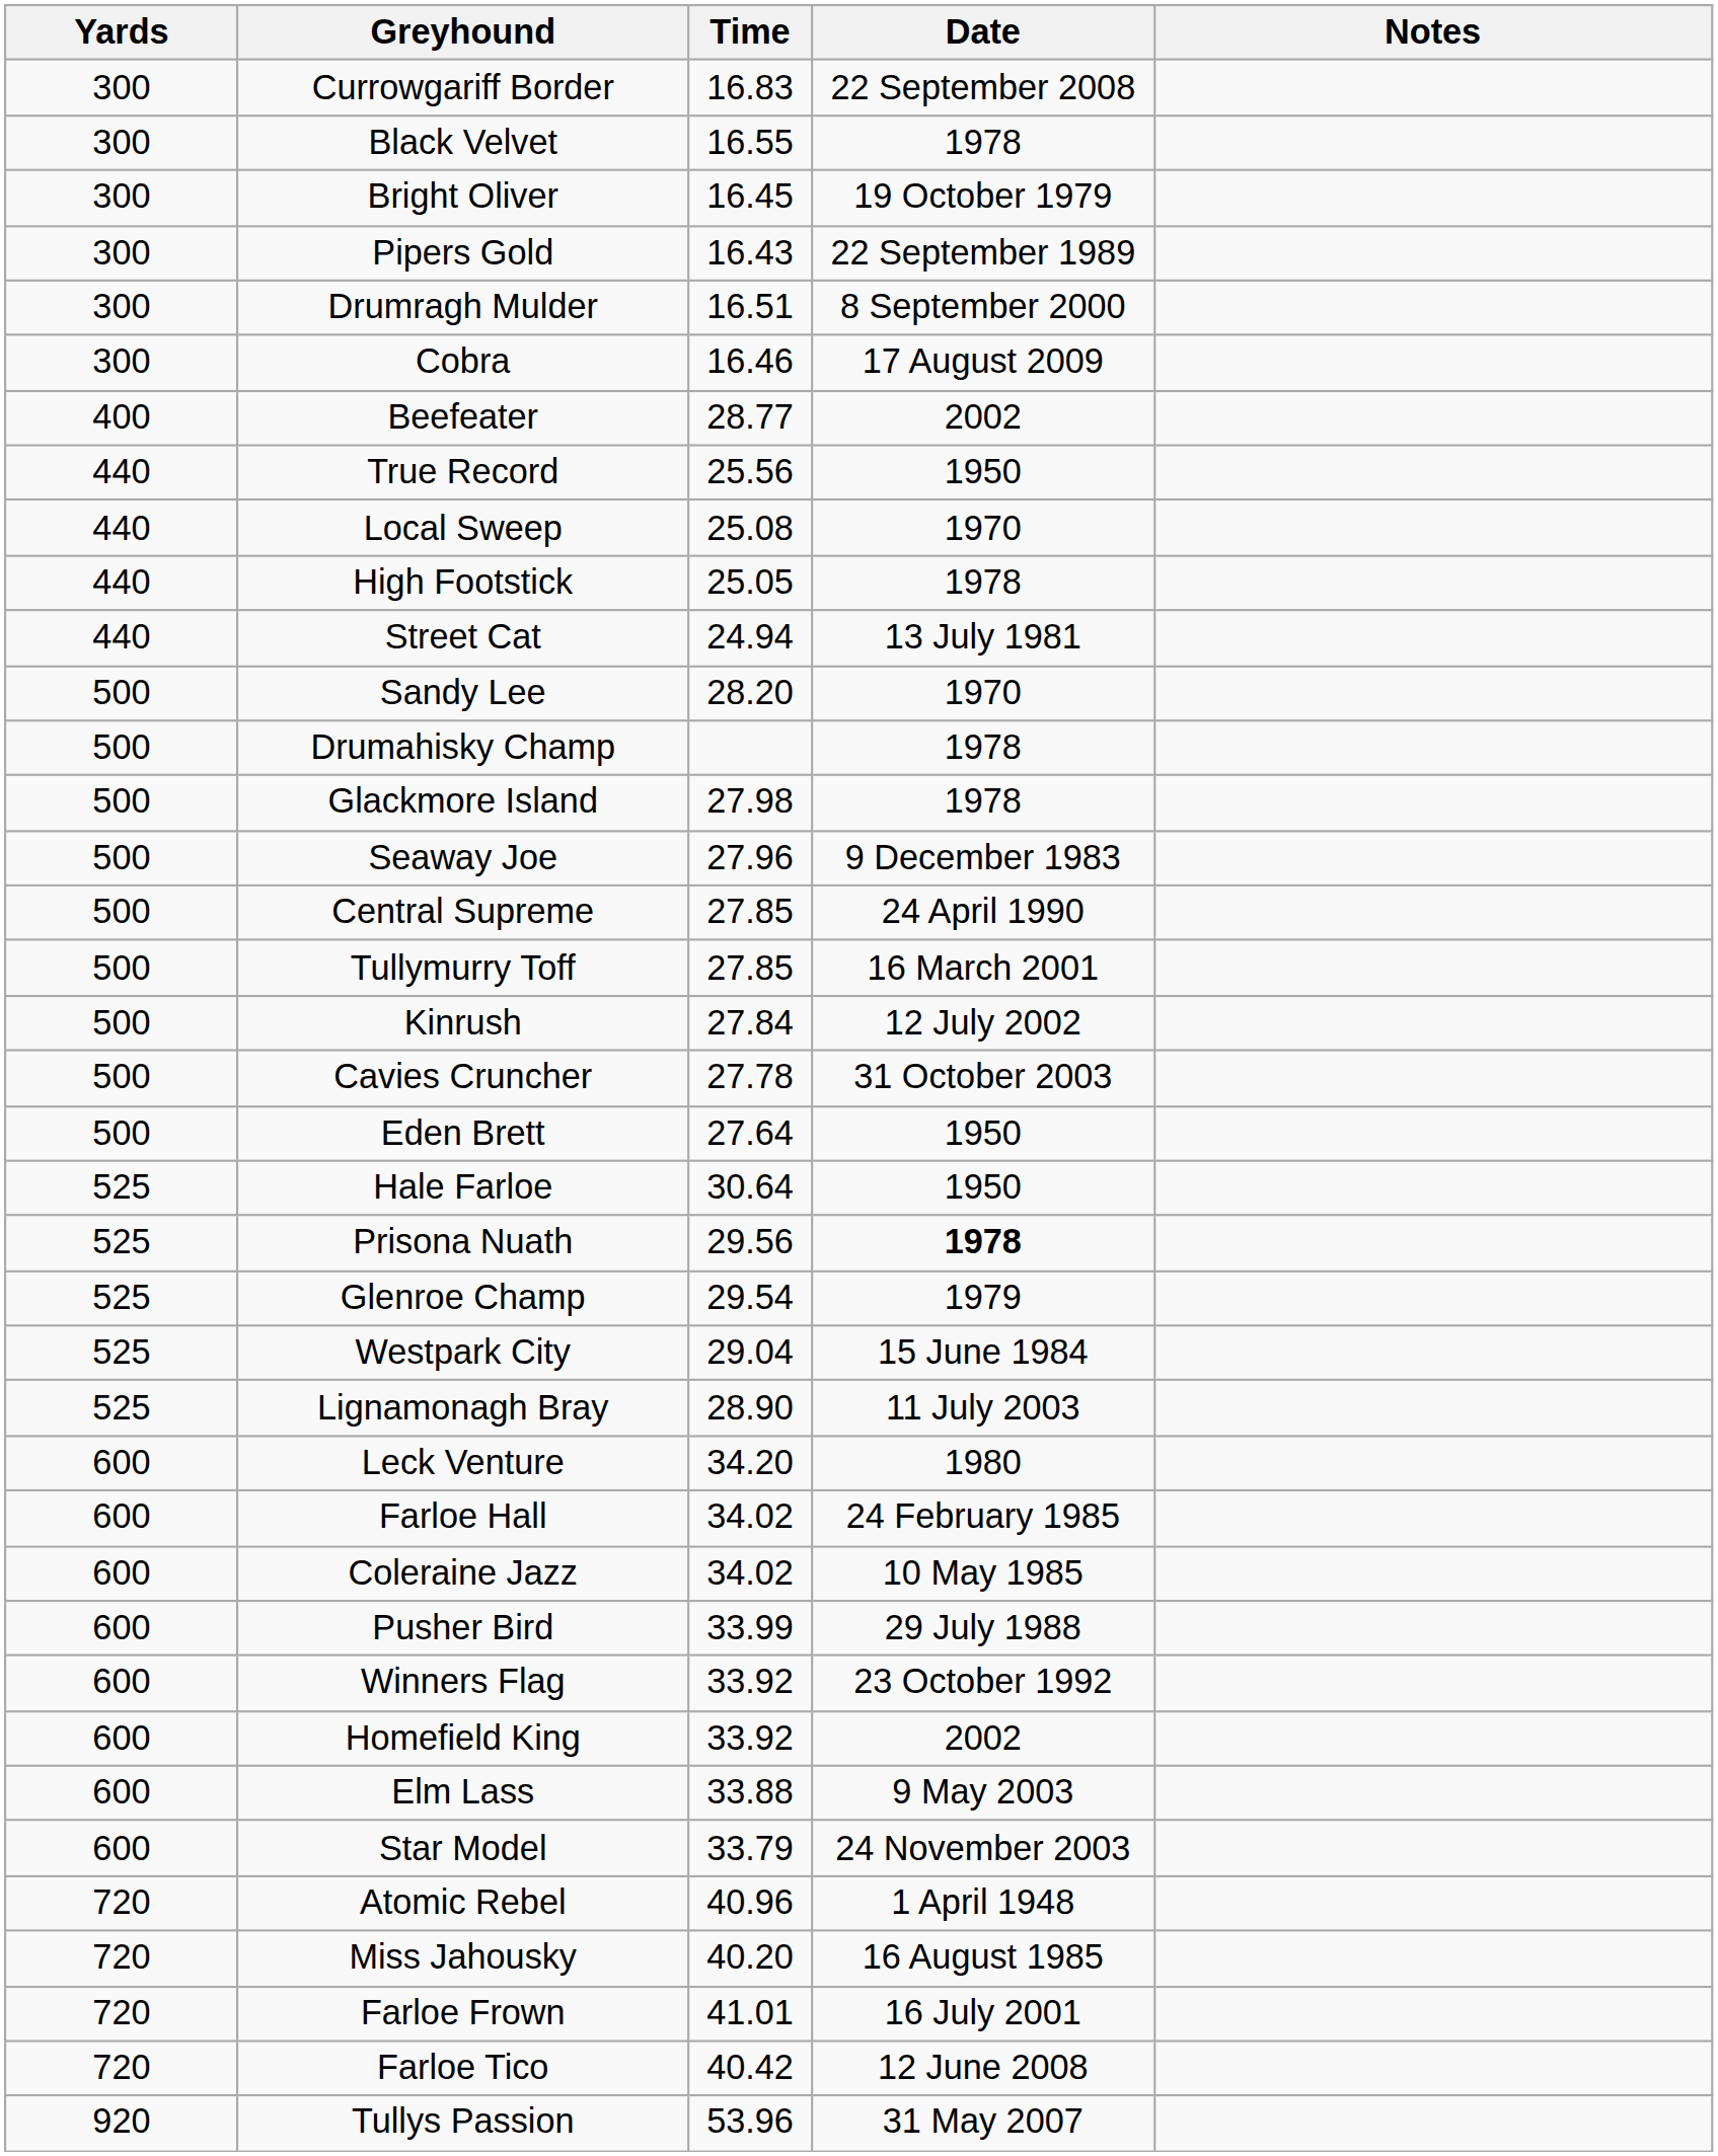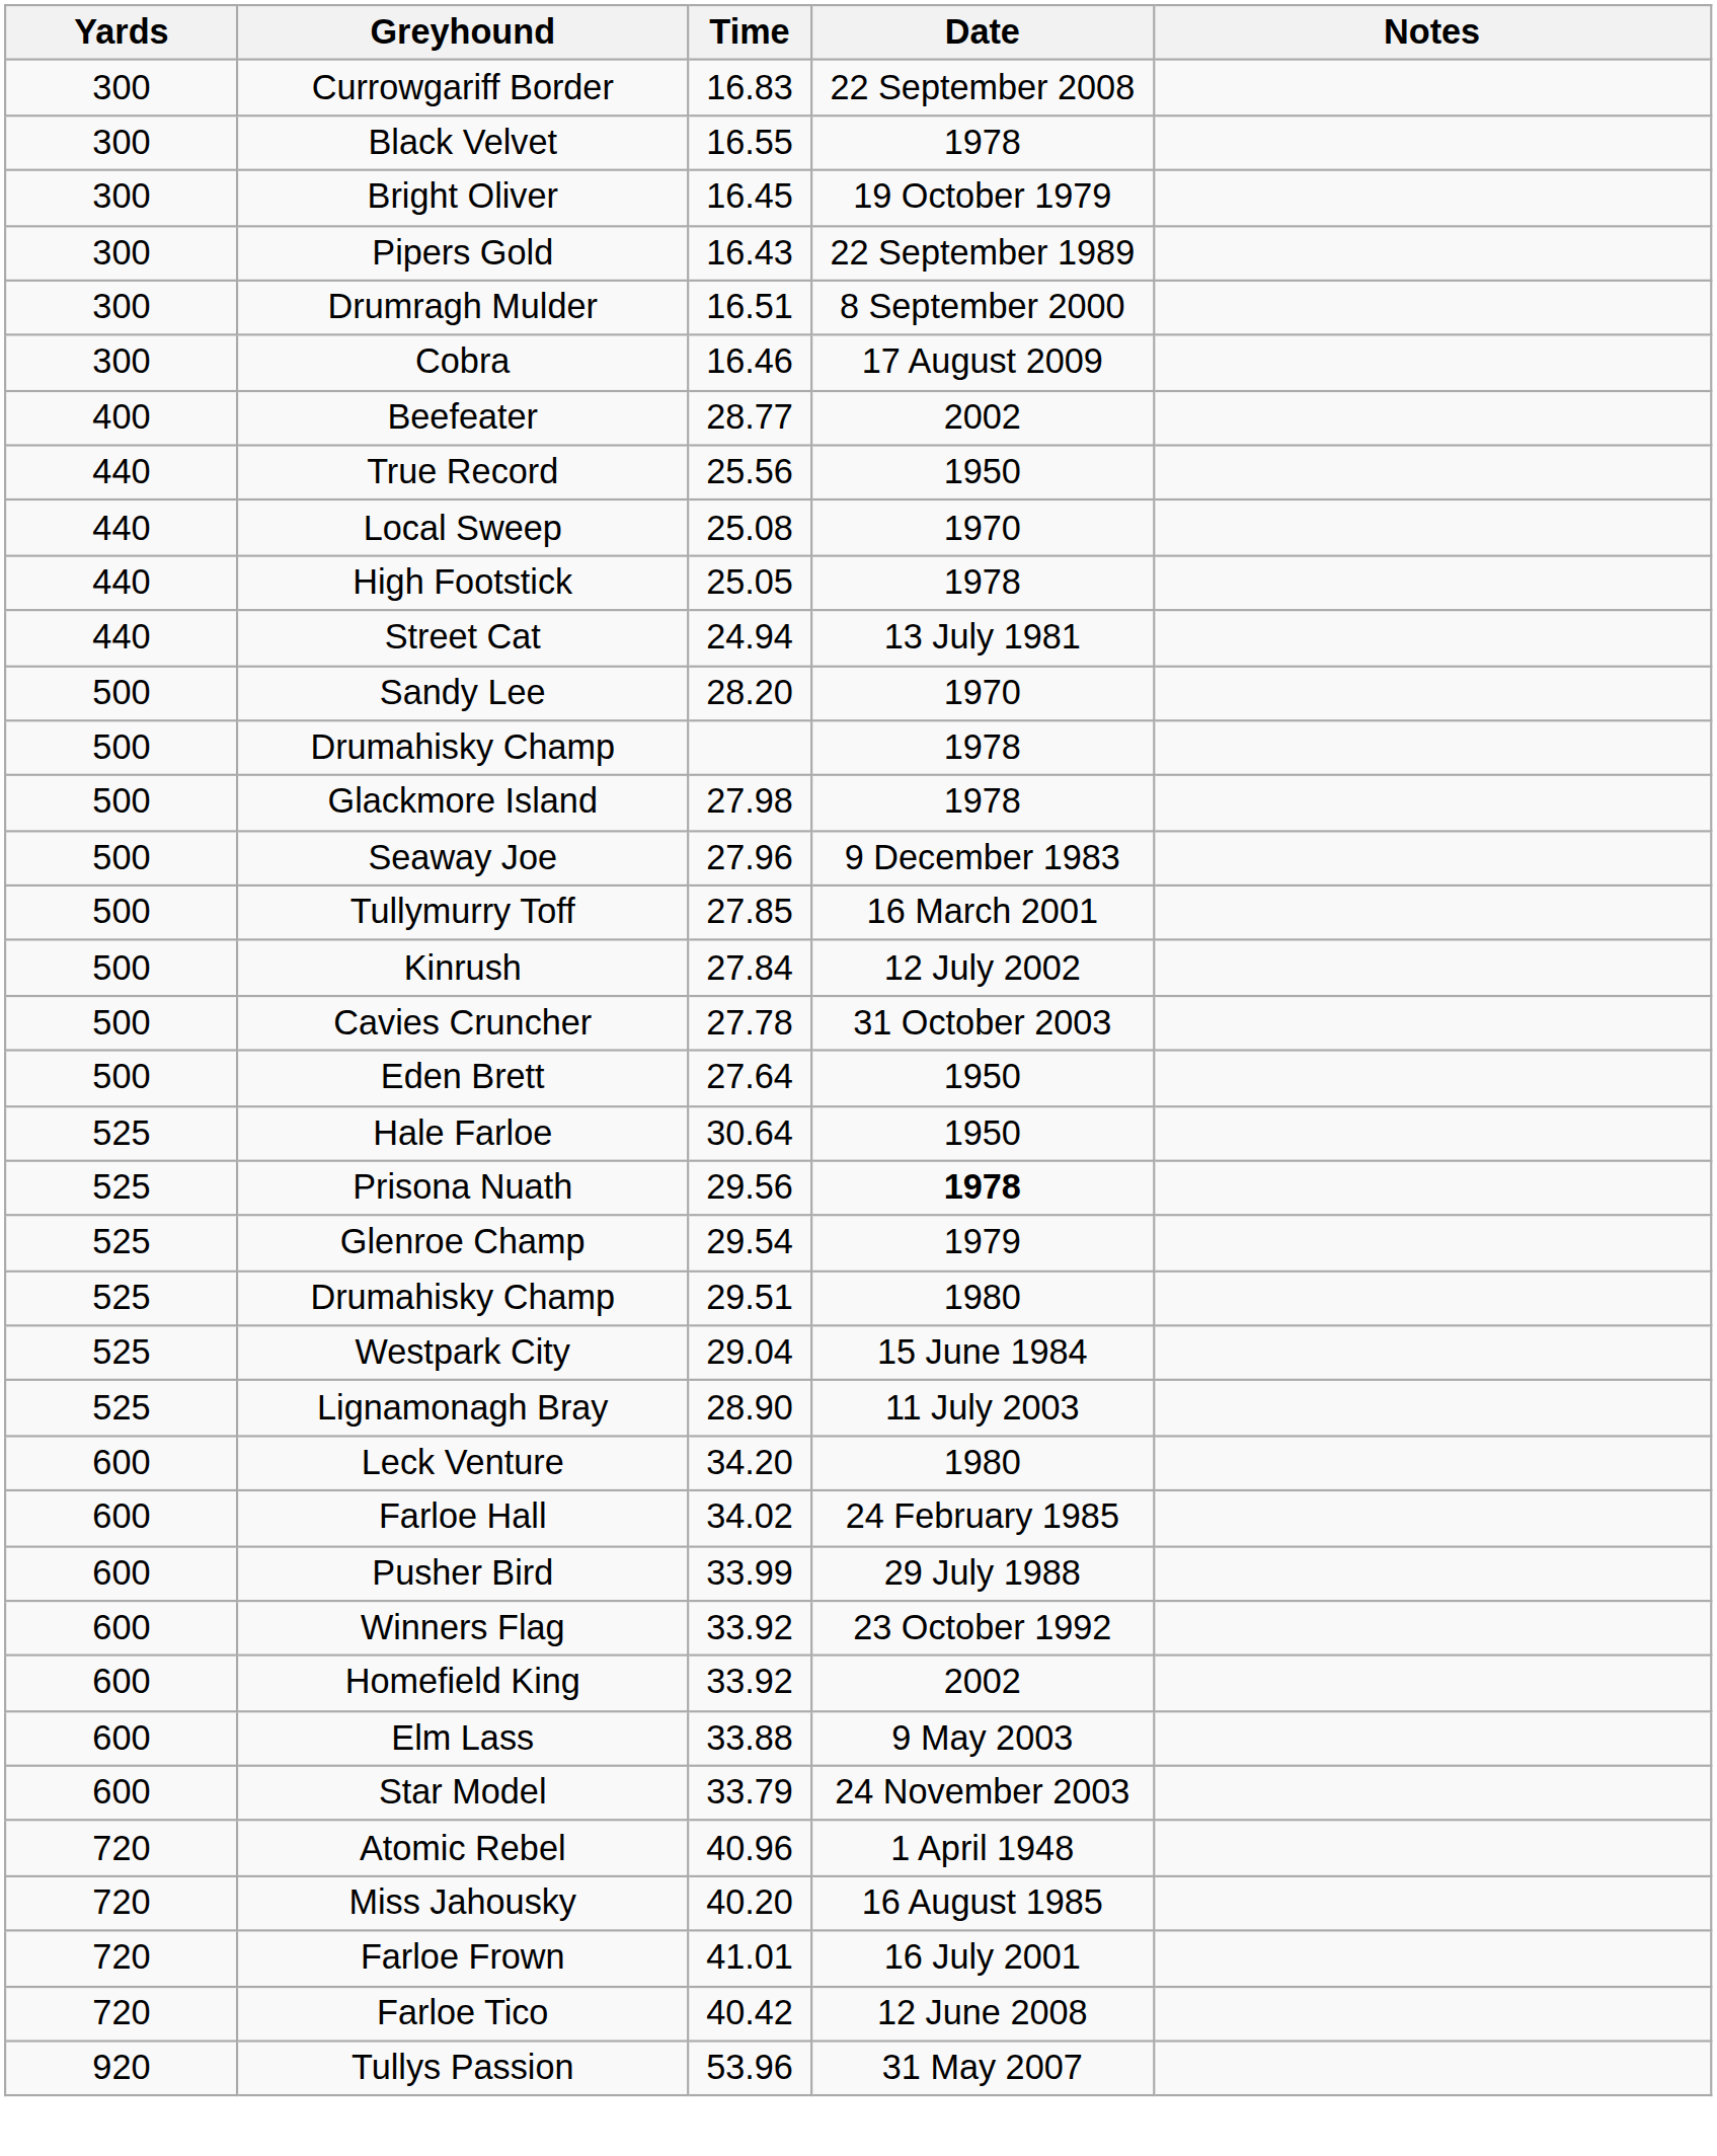- row: 500 | Central Supreme | 27.85 | 24 April 1990
+ row: 525 | Drumahisky Champ | 29.51 | 1980
- row: 600 | Coleraine Jazz | 34.02 | 10 May 1985
